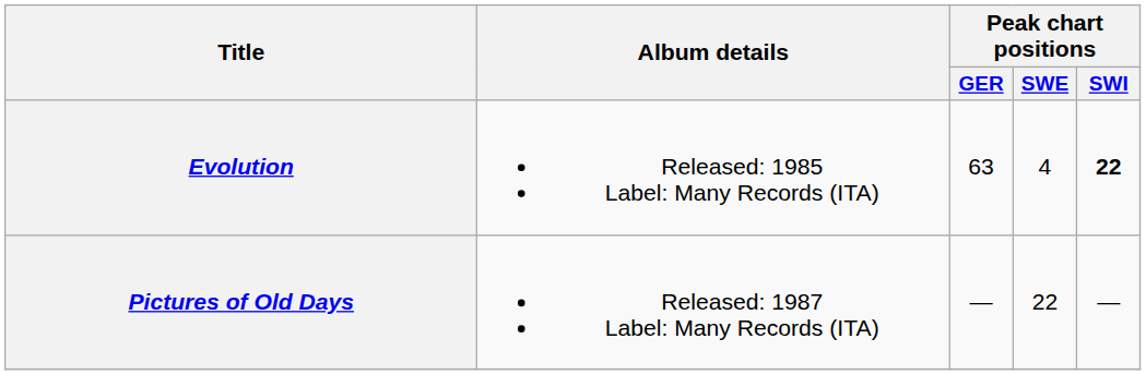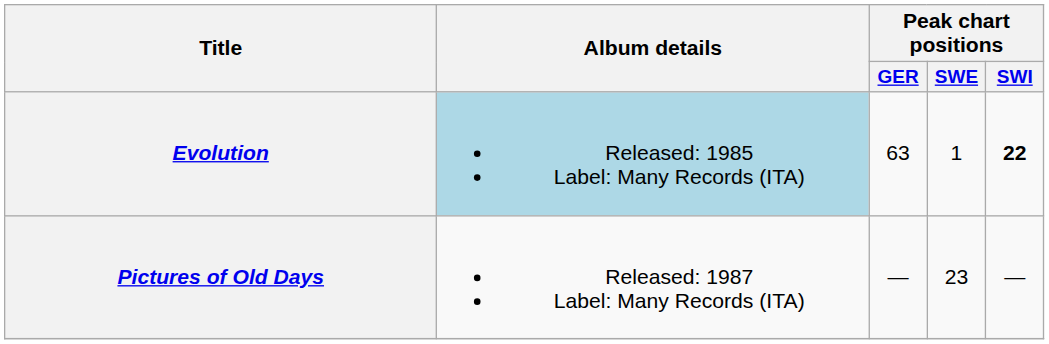Evolution | Album details: no background -> lightblue background
Evolution | Peak chart positions / SWE: 4 -> 1
Pictures of Old Days | Peak chart positions / SWE: 22 -> 23
